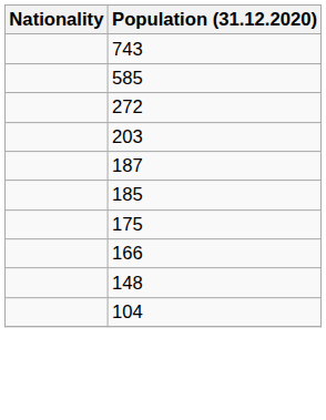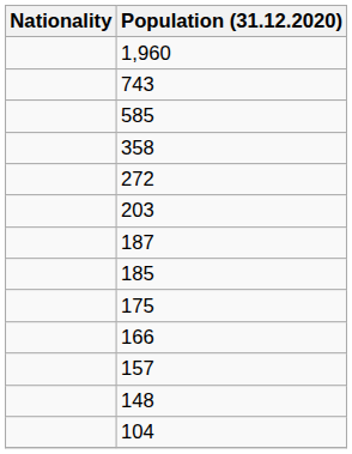+ row: 1,960
+ row: 358
+ row: 157
